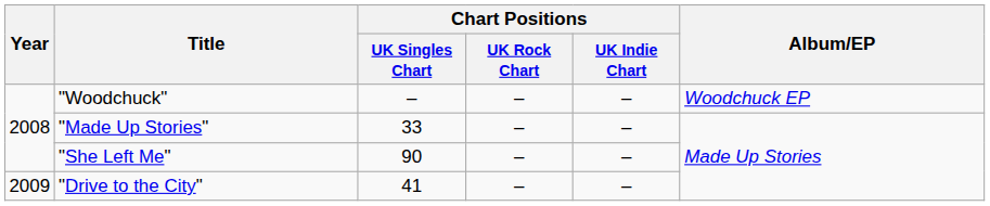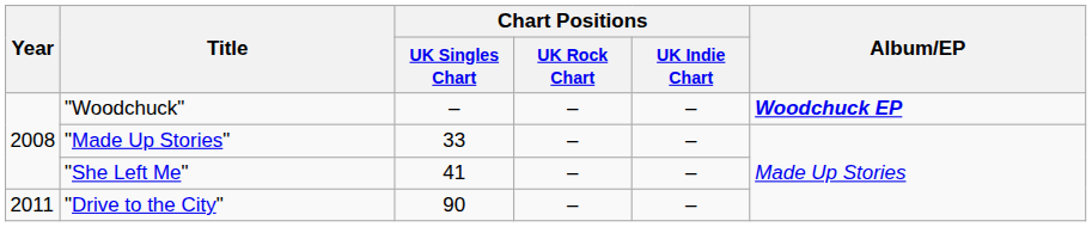"Woodchuck" | Album/EP: normal -> bold
"She Left Me" | Chart Positions / UK Singles Chart: 90 -> 41
"Drive to the City" | Year: 2009 -> 2011
"Drive to the City" | Chart Positions / UK Singles Chart: 41 -> 90
